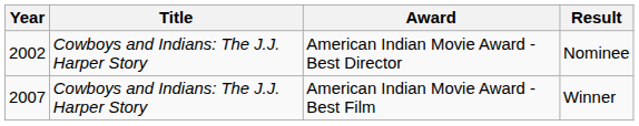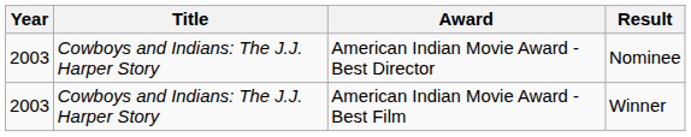American Indian Movie Award - Best Director | Year: 2002 -> 2003
American Indian Movie Award - Best Film | Year: 2007 -> 2003
